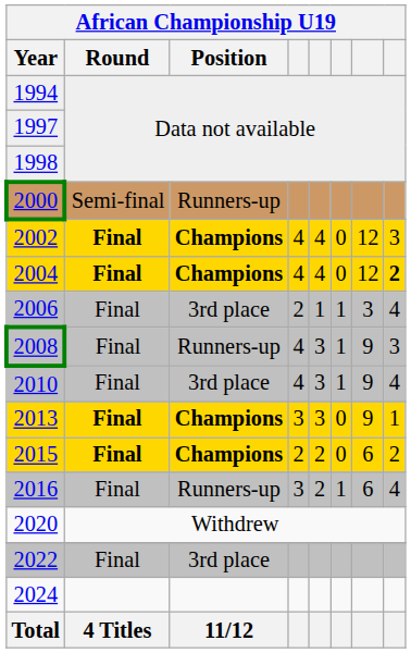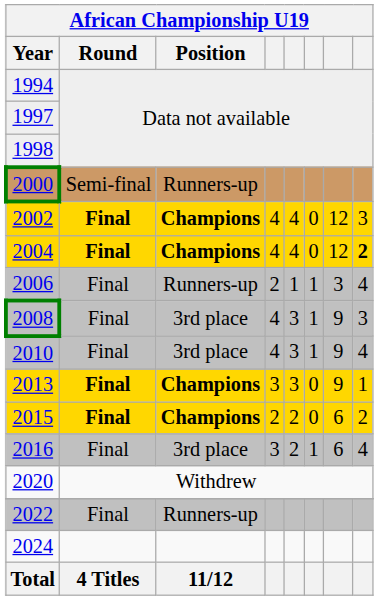2006 | African Championship U19 / Position: 3rd place -> Runners-up
2008 | African Championship U19 / Position: Runners-up -> 3rd place
2016 | African Championship U19 / Position: Runners-up -> 3rd place
2022 | African Championship U19 / Position: 3rd place -> Runners-up
